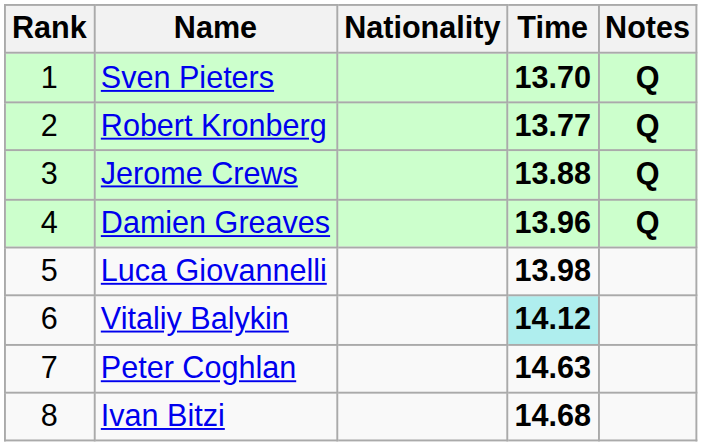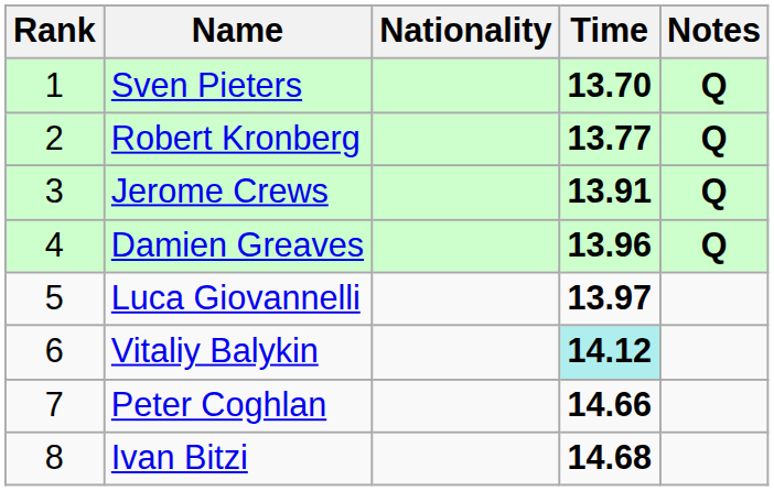Jerome Crews | Time: 13.88 -> 13.91
Luca Giovannelli | Time: 13.98 -> 13.97
Peter Coghlan | Time: 14.63 -> 14.66
